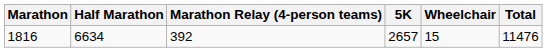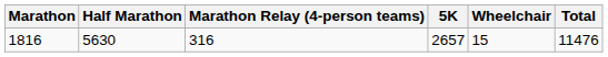1816 | Half Marathon: 6634 -> 5630
1816 | Marathon Relay (4-person teams): 392 -> 316
